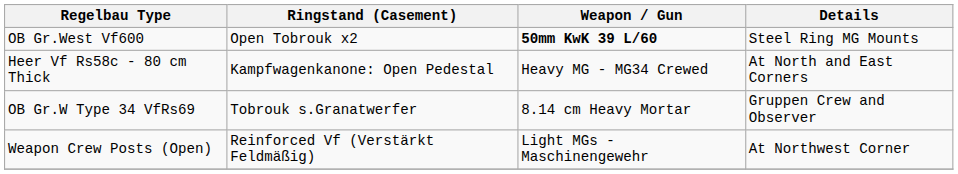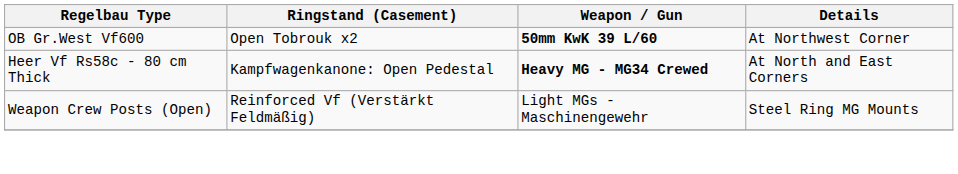OB Gr.West Vf600 | Details: Steel Ring MG Mounts -> At Northwest Corner
Heer Vf Rs58c - 80 cm Thick | Weapon / Gun: normal -> bold
- row: OB Gr.W Type 34 VfRs69 | Tobrouk s.Granatwerfer | 8.14 cm Heavy Mortar | Gruppen Crew and Observer
Weapon Crew Posts (Open) | Details: At Northwest Corner -> Steel Ring MG Mounts
